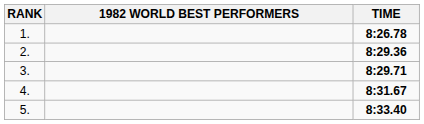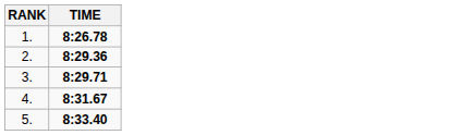- column: 1982 WORLD BEST PERFORMERS
